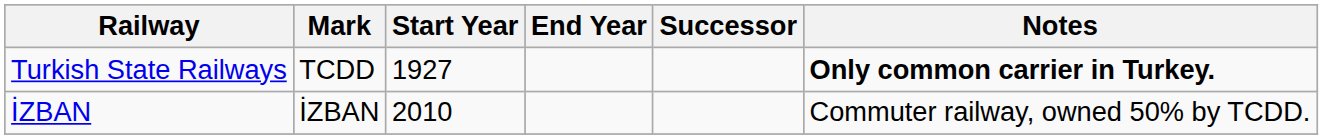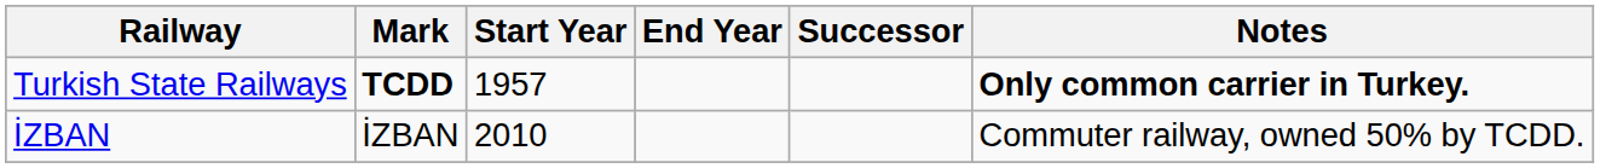Turkish State Railways | Mark: normal -> bold
Turkish State Railways | Start Year: 1927 -> 1957
